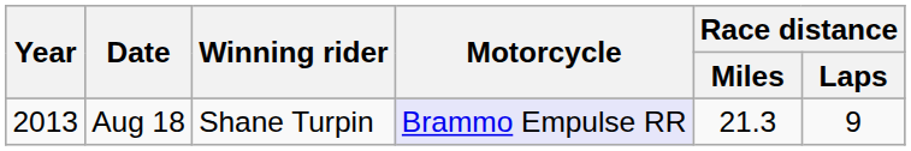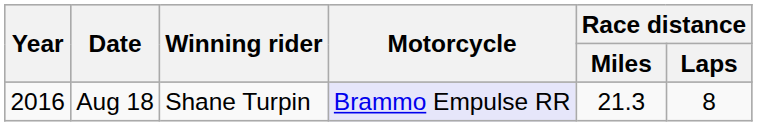Aug 18 | Year: 2013 -> 2016
Aug 18 | Race distance / Laps: 9 -> 8
